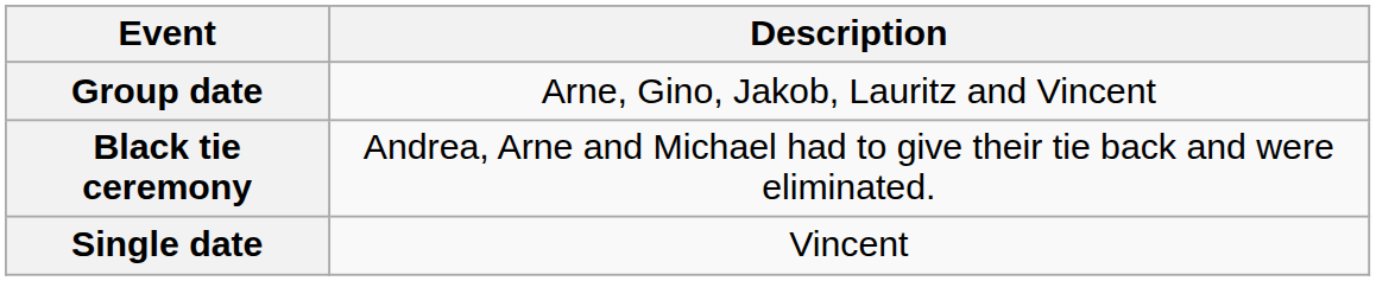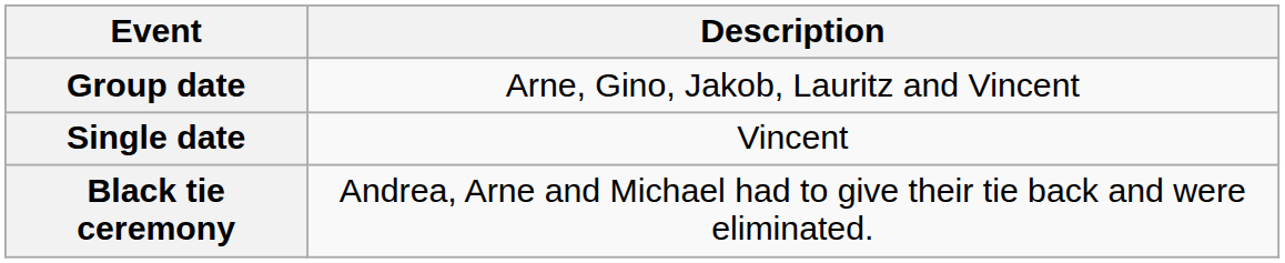rows swapped: Single date <-> Black tie ceremony
